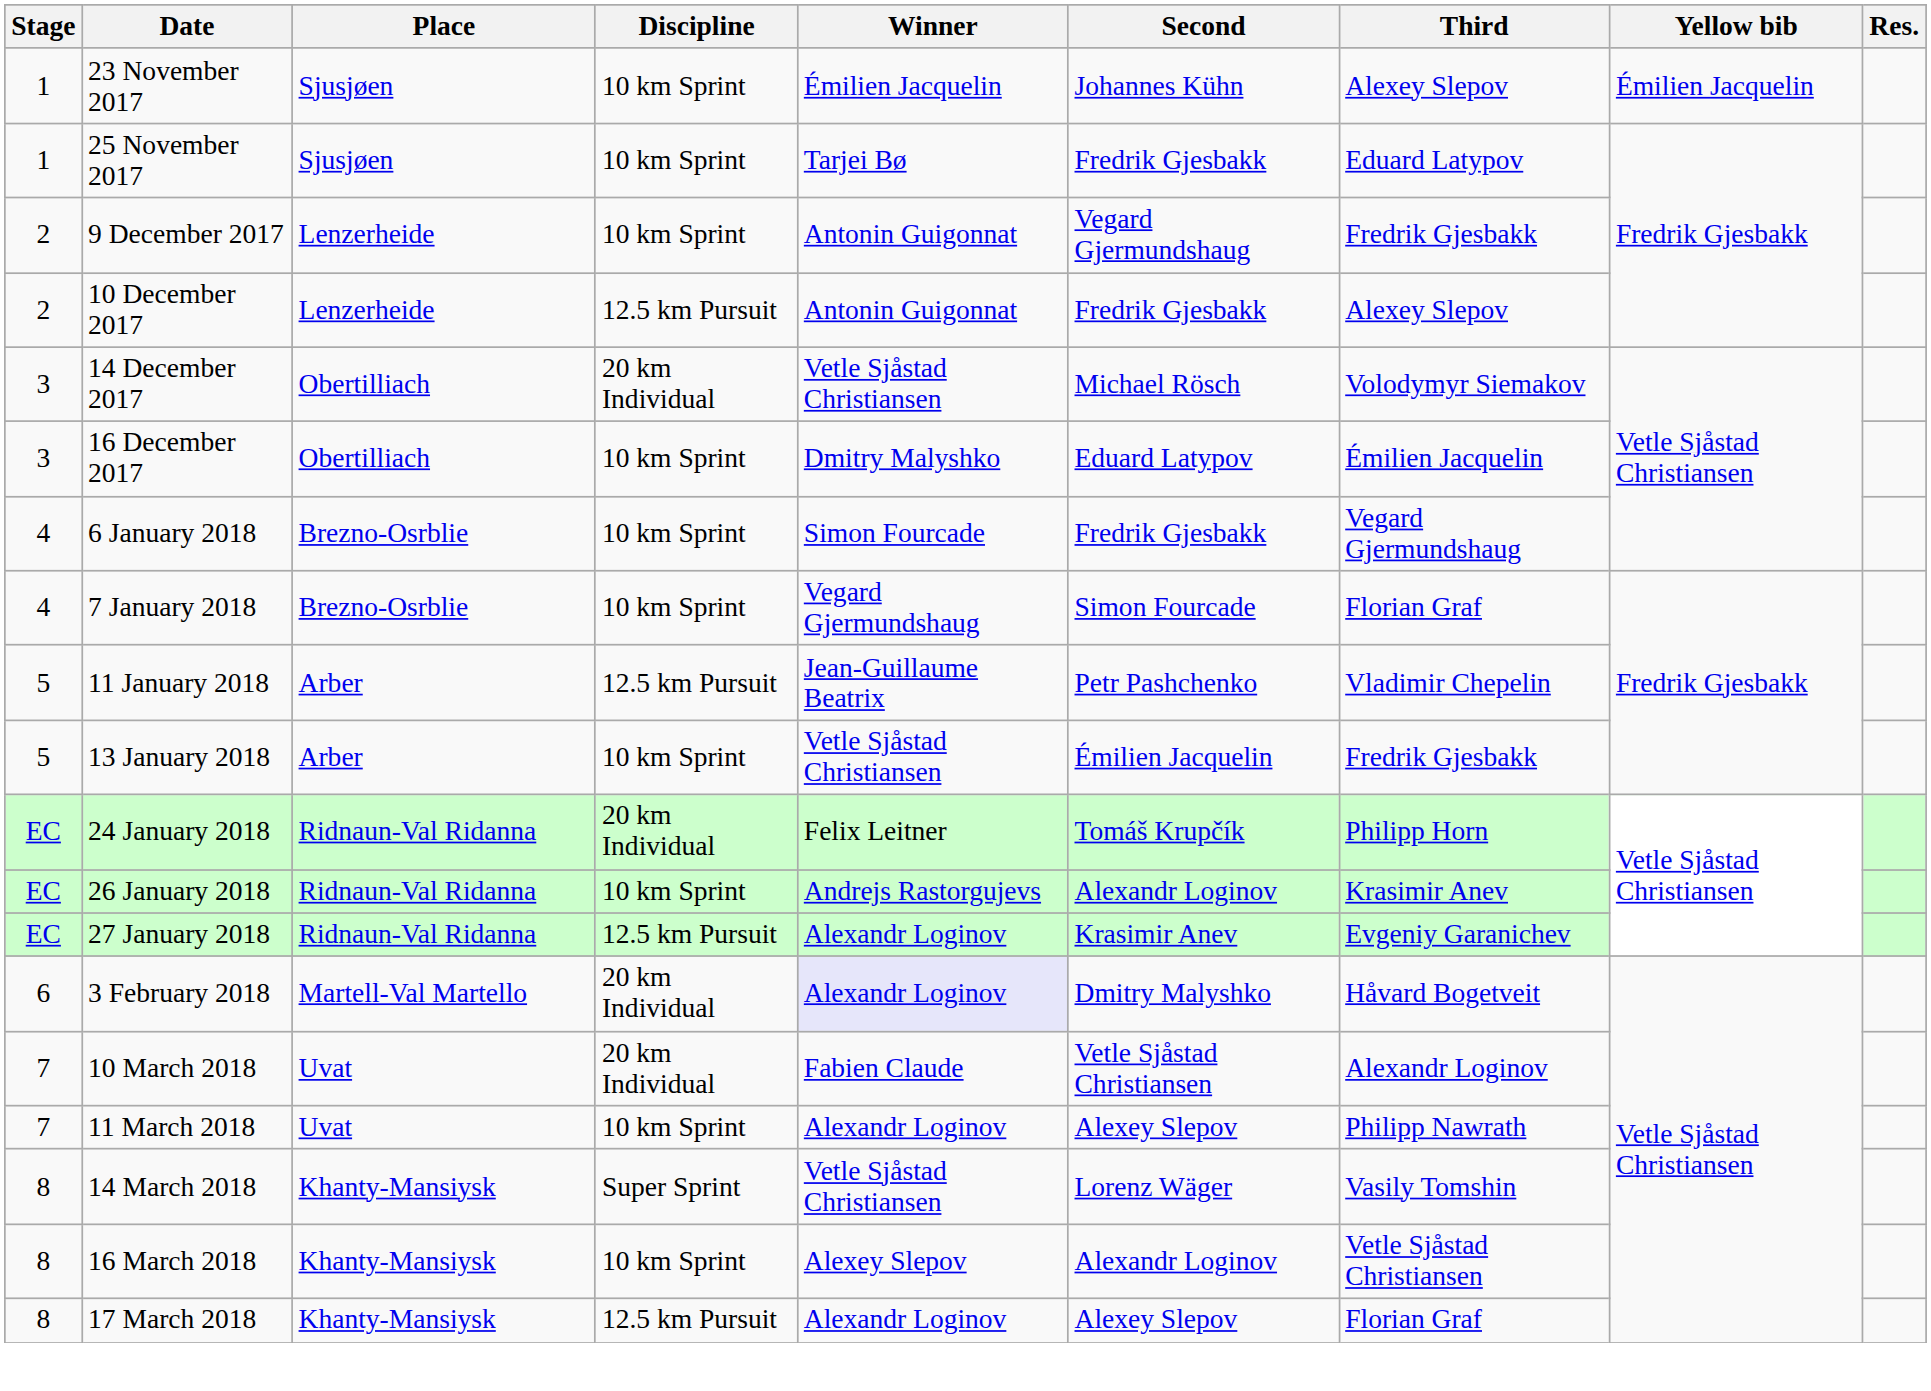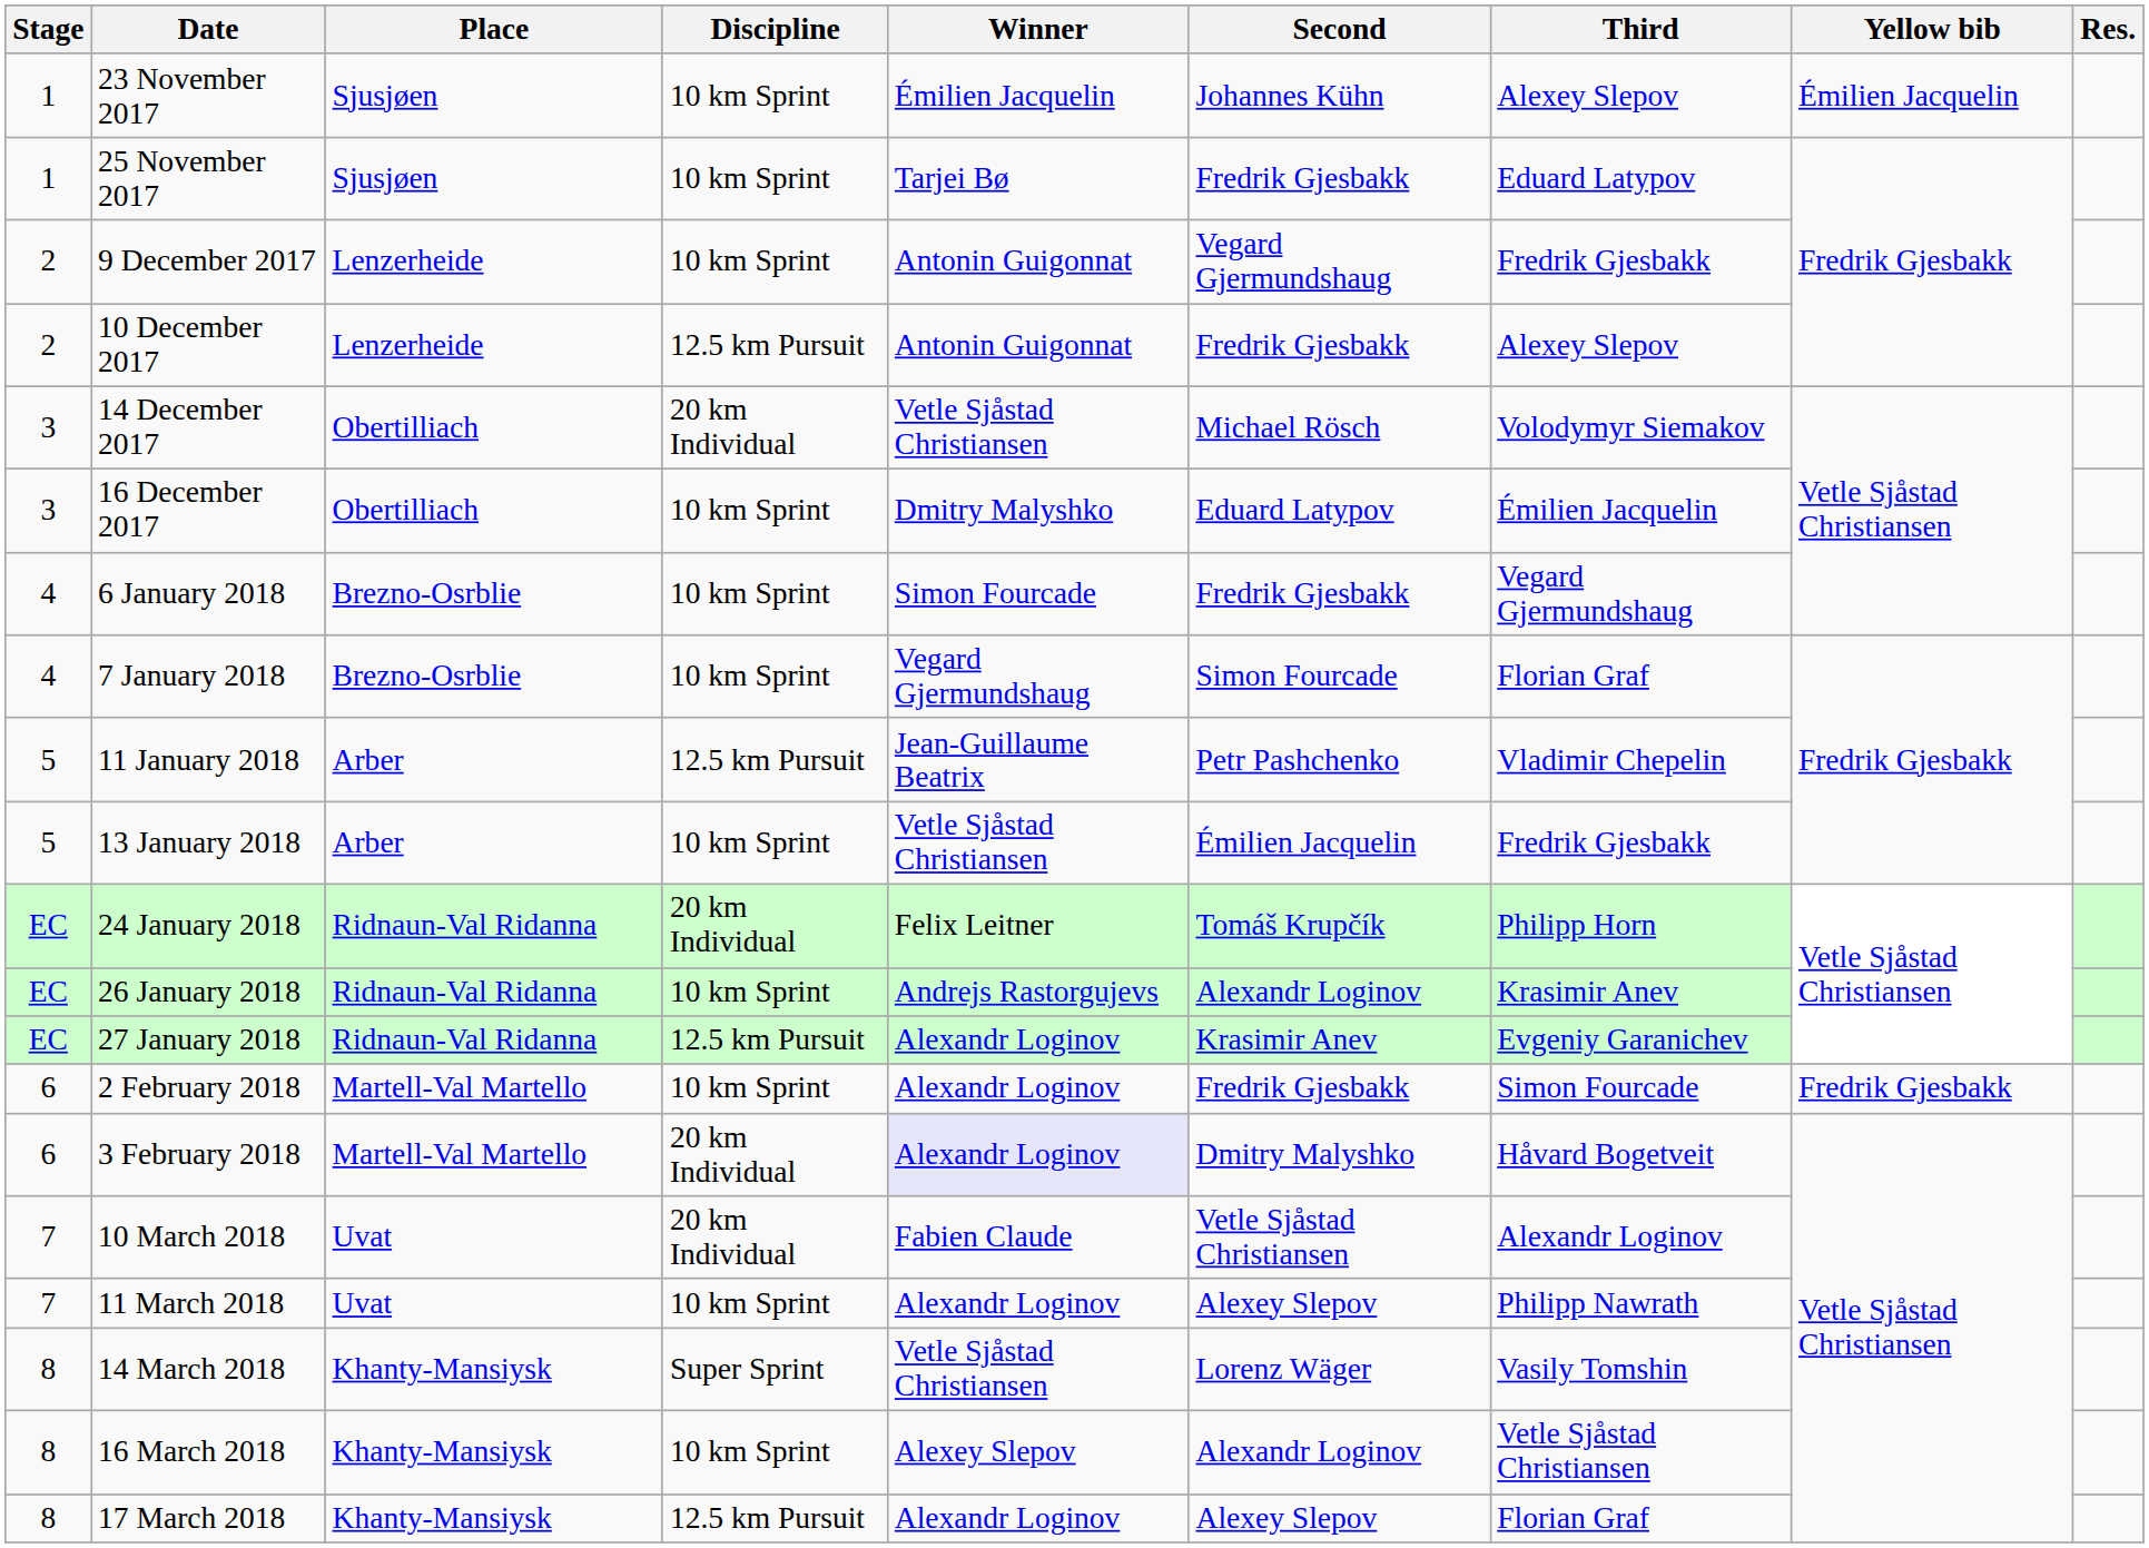+ row: 6 | 2 February 2018 | Martell-Val Martello | 10 km Sprint | Alexandr Loginov | Fredrik Gjesbakk | Simon Fourcade | Fredrik Gjesbakk
